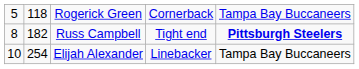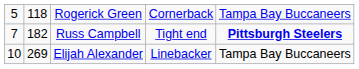Russ Campbell | column 1: 8 -> 7
Elijah Alexander | column 2: 254 -> 269
